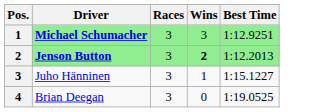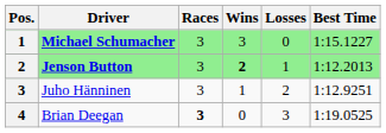+ column: Losses | 0 | 1 | 2 | 3
Michael Schumacher | Best Time: 1:12.9251 -> 1:15.1227
Juho Hänninen | Best Time: 1:15.1227 -> 1:12.9251
Brian Deegan | Races: normal -> bold
